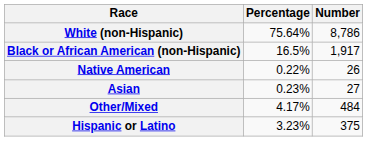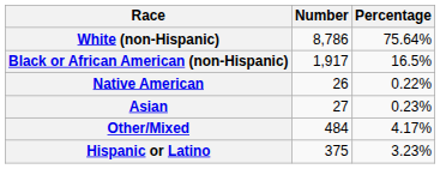columns swapped: Number <-> Percentage
